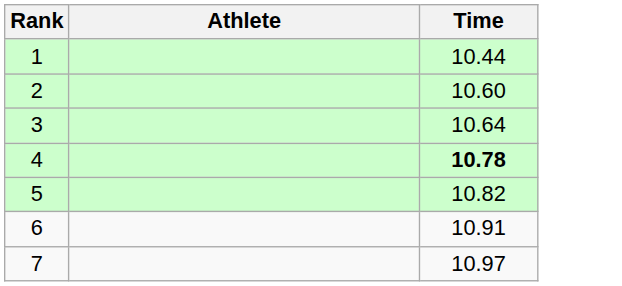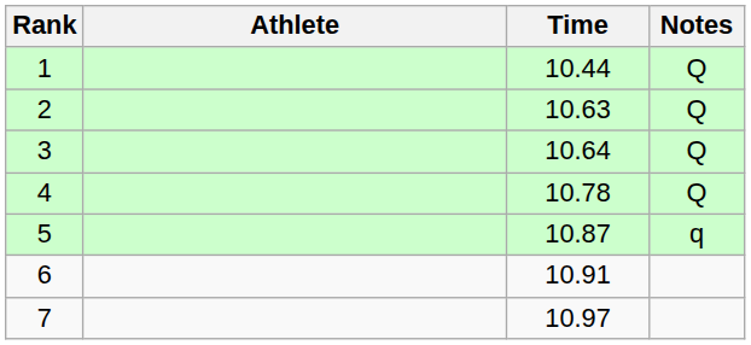+ column: Notes | Q | Q | Q | Q | q
2 | Time: 10.60 -> 10.63
4 | Time: bold -> normal
5 | Time: 10.82 -> 10.87
